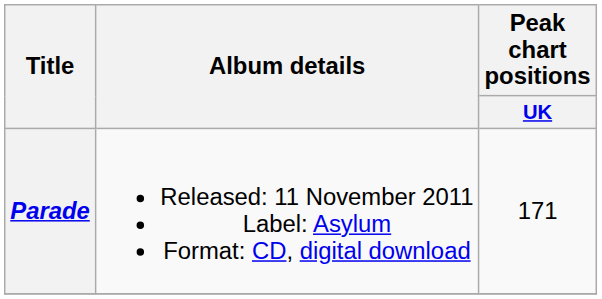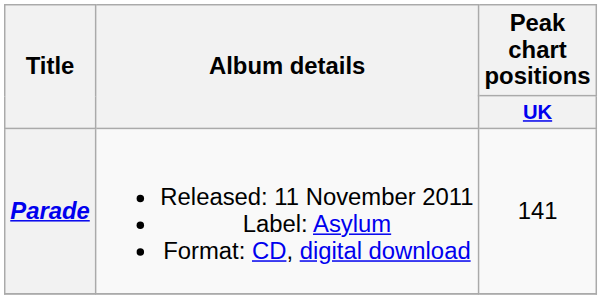Parade | Peak chart positions / UK: 171 -> 141
